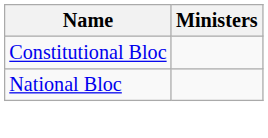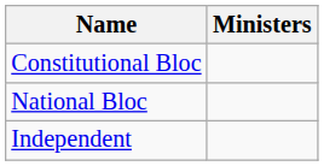+ row: Independent
